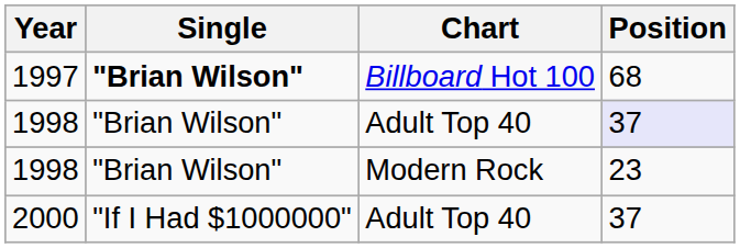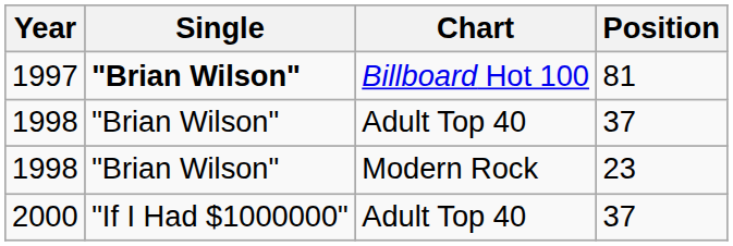1997 | Position: 68 -> 81
1998 / Adult Top 40 | Position: lavender background -> no background
